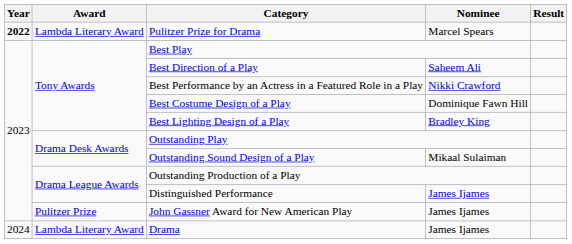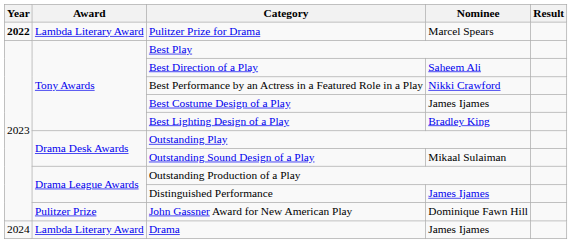Best Costume Design of a Play | Nominee: Dominique Fawn Hill -> James Ijames
John Gassner Award for New American Play | Nominee: James Ijames -> Dominique Fawn Hill
